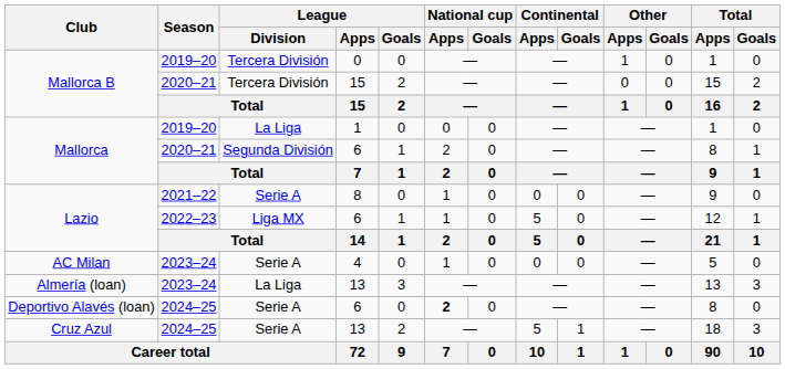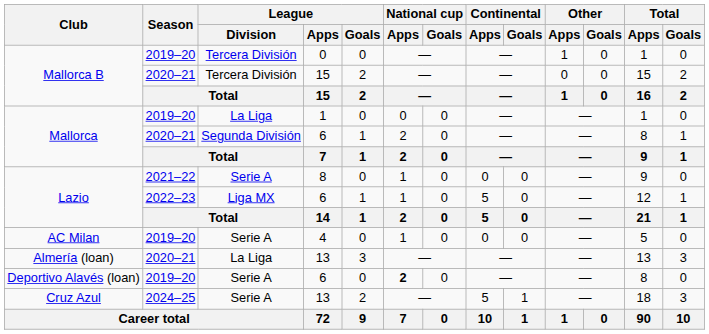AC Milan | Season: 2023–24 -> 2019–20
Almería (loan) | Season: 2023–24 -> 2020–21
Deportivo Alavés (loan) | Season: 2024–25 -> 2019–20
